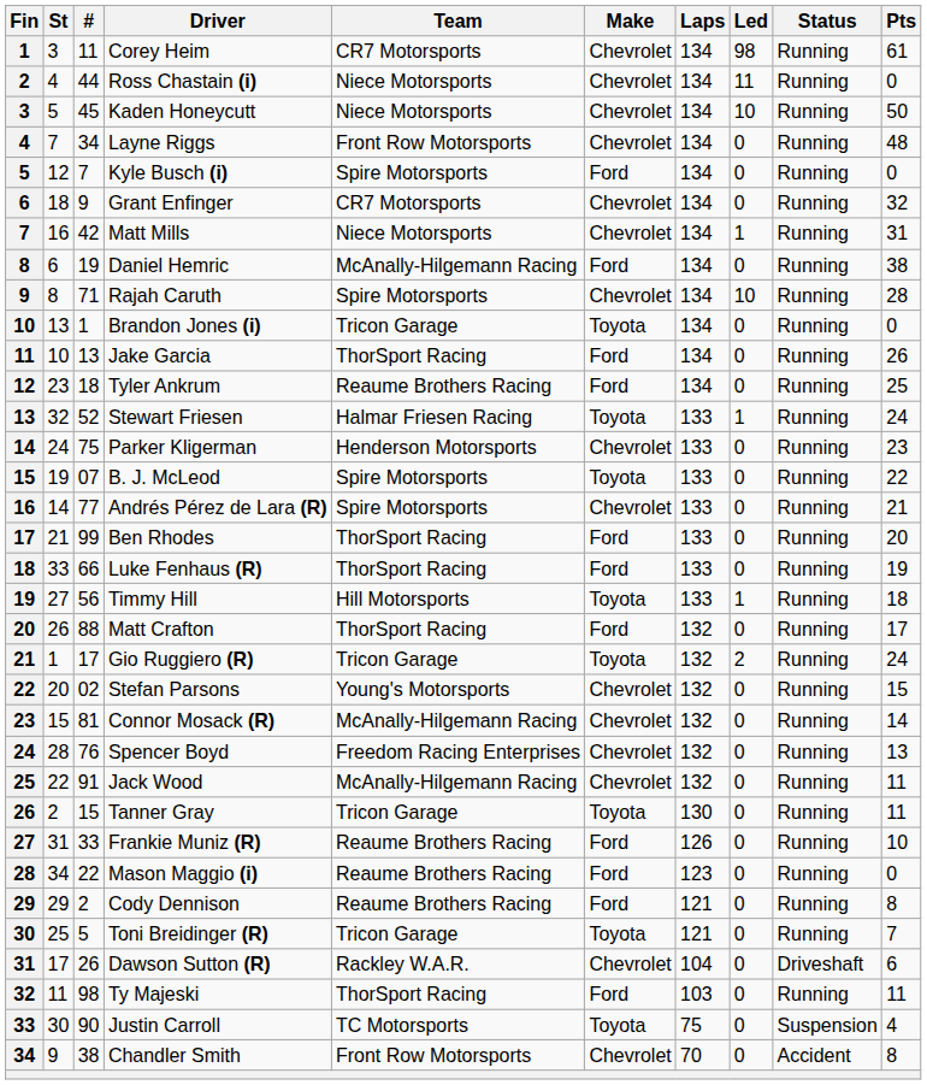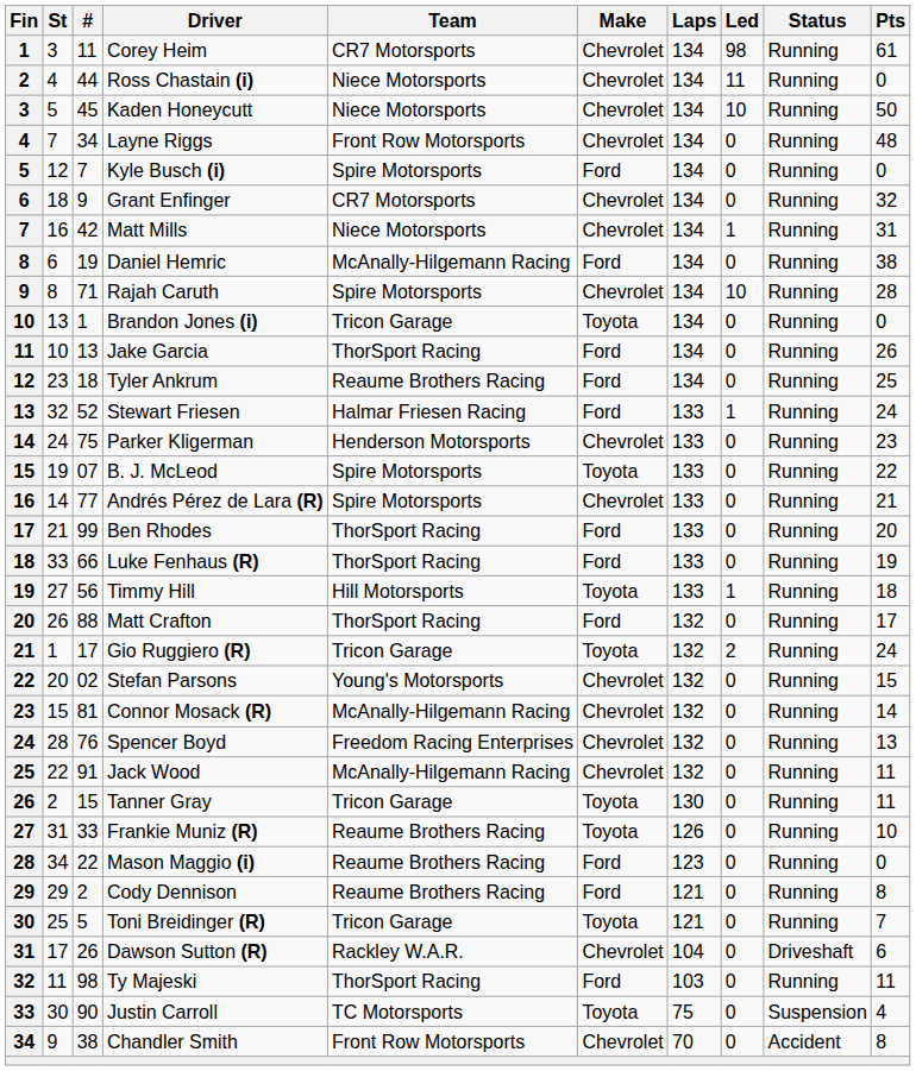Stewart Friesen | Make: Toyota -> Ford
Frankie Muniz (R) | Make: Ford -> Toyota
